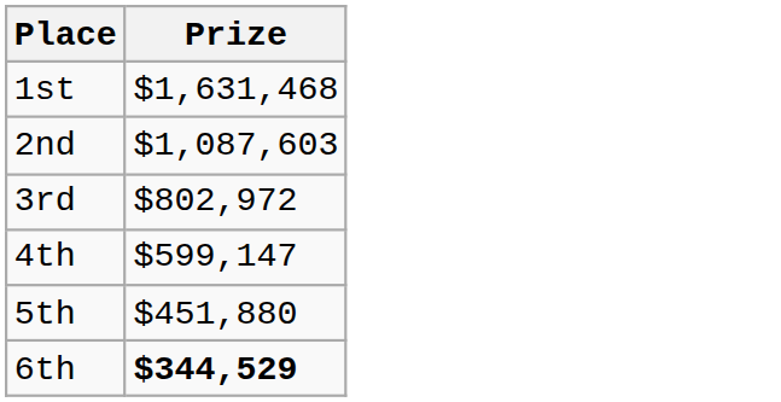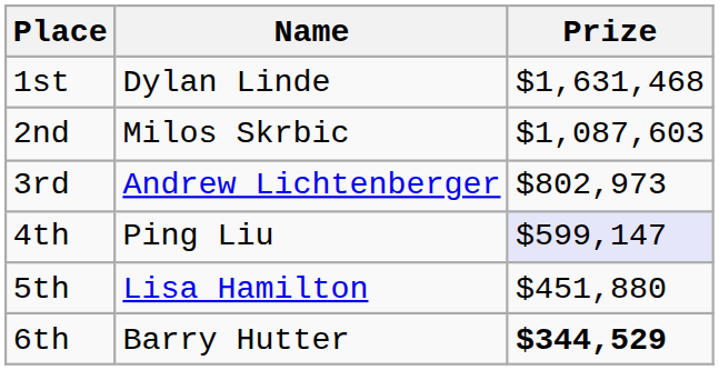+ column: Name | Dylan Linde | Milos Skrbic | Andrew Lichtenberger | Ping Liu | Lisa Hamilton | Barry Hutter
3rd | Prize: $802,972 -> $802,973
4th | Prize: no background -> lavender background
